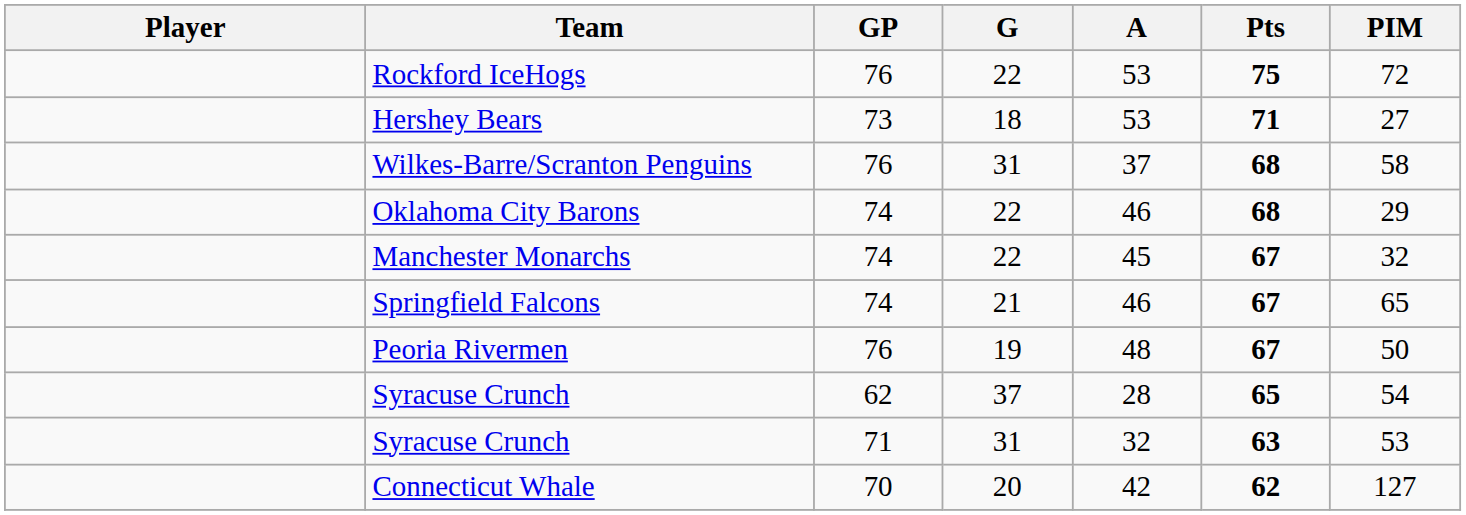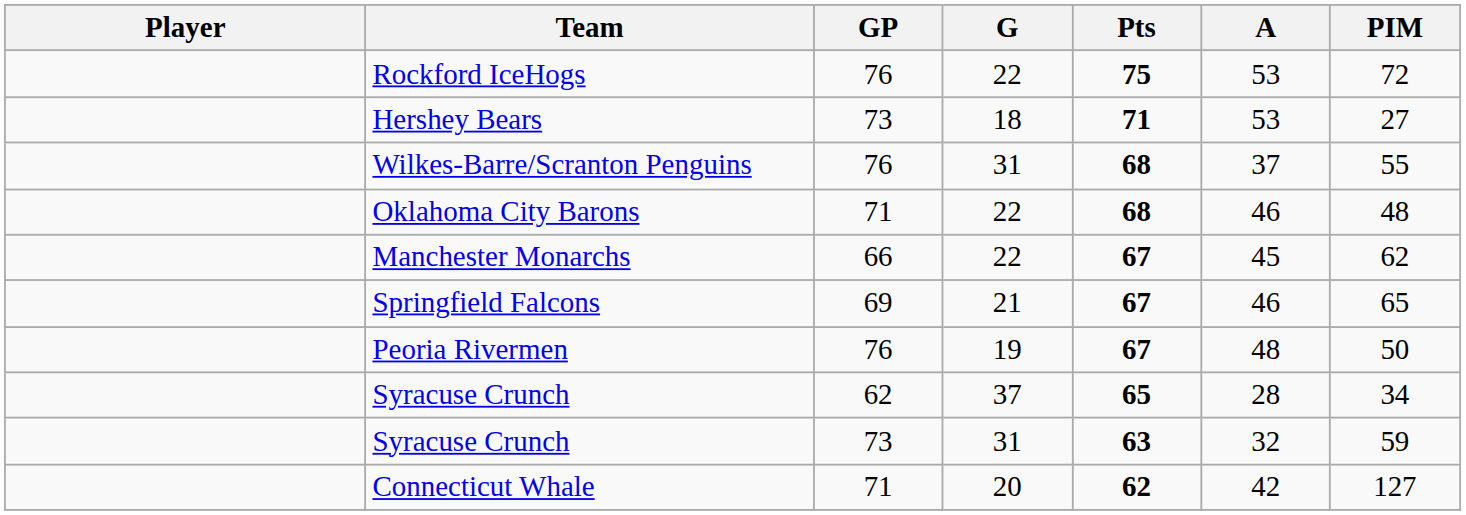columns swapped: A <-> Pts
Wilkes-Barre/Scranton Penguins | PIM: 58 -> 55
Oklahoma City Barons | GP: 74 -> 71
Oklahoma City Barons | PIM: 29 -> 48
Manchester Monarchs | GP: 74 -> 66
Manchester Monarchs | PIM: 32 -> 62
Springfield Falcons | GP: 74 -> 69
Syracuse Crunch / 37 | PIM: 54 -> 34
Syracuse Crunch / 31 | GP: 71 -> 73
Syracuse Crunch / 31 | PIM: 53 -> 59
Connecticut Whale | GP: 70 -> 71
